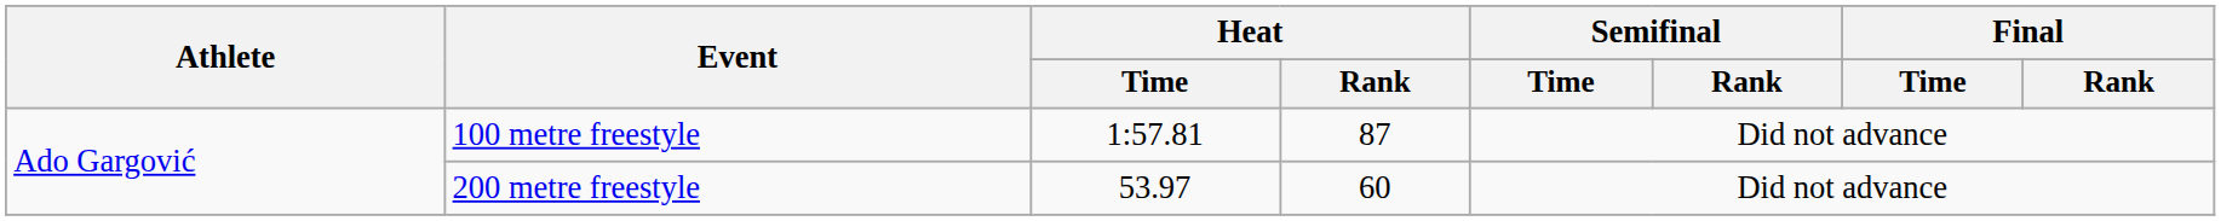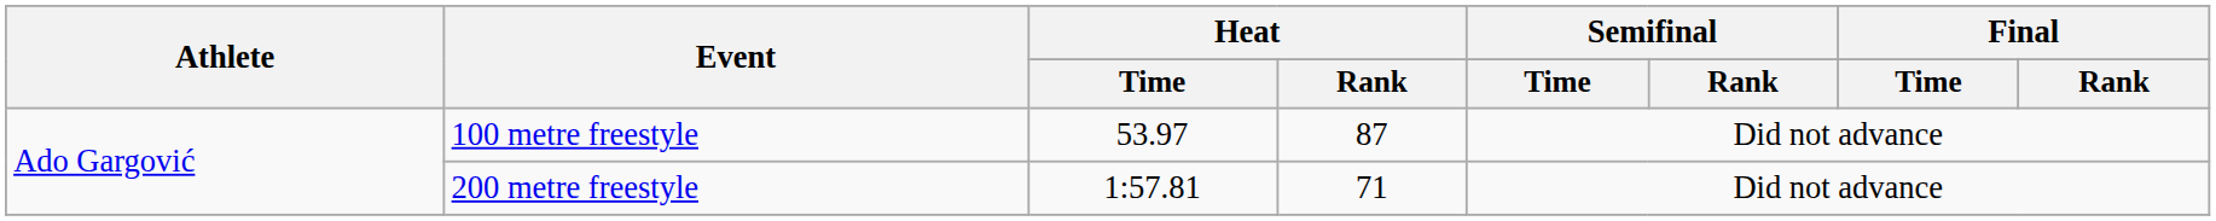100 metre freestyle | Heat / Time: 1:57.81 -> 53.97
200 metre freestyle | Heat / Time: 53.97 -> 1:57.81
200 metre freestyle | Heat / Rank: 60 -> 71
